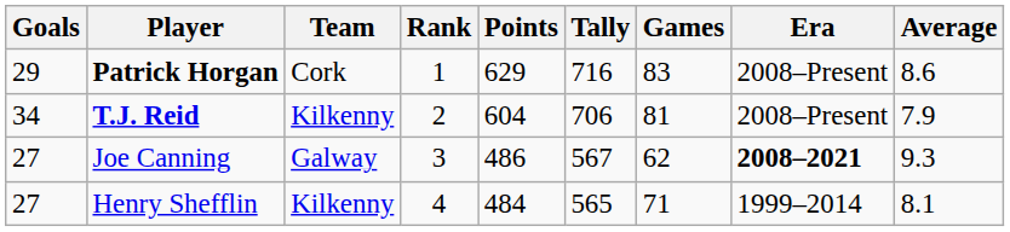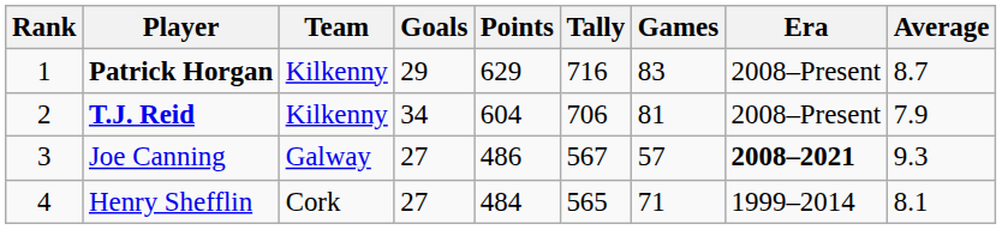columns swapped: Rank <-> Goals
Patrick Horgan | Team: Cork -> Kilkenny
Patrick Horgan | Average: 8.6 -> 8.7
Joe Canning | Games: 62 -> 57
Henry Shefflin | Team: Kilkenny -> Cork
